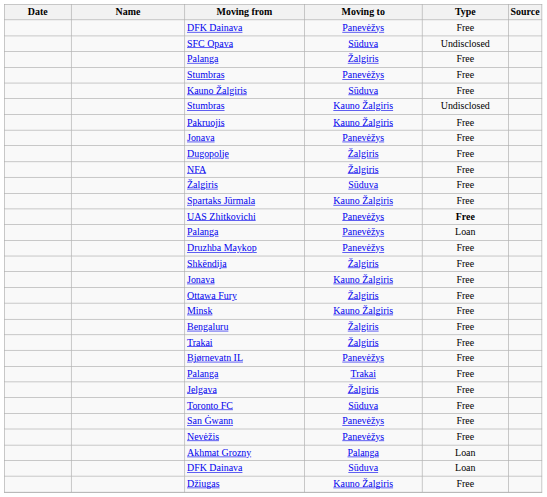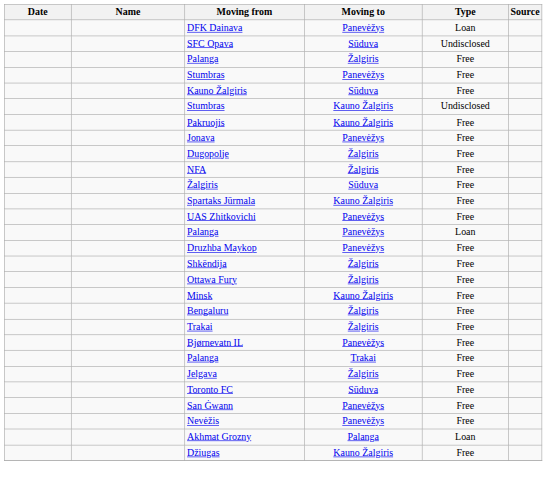DFK Dainava / Panevėžys | Type: Free -> Loan
UAS Zhitkovichi | Type: bold -> normal
- row: Jonava | Kauno Žalgiris | Free
- row: DFK Dainava | Sūduva | Loan
